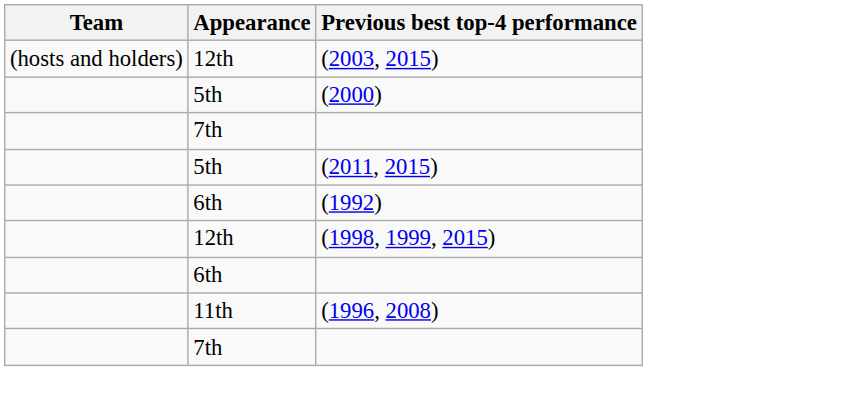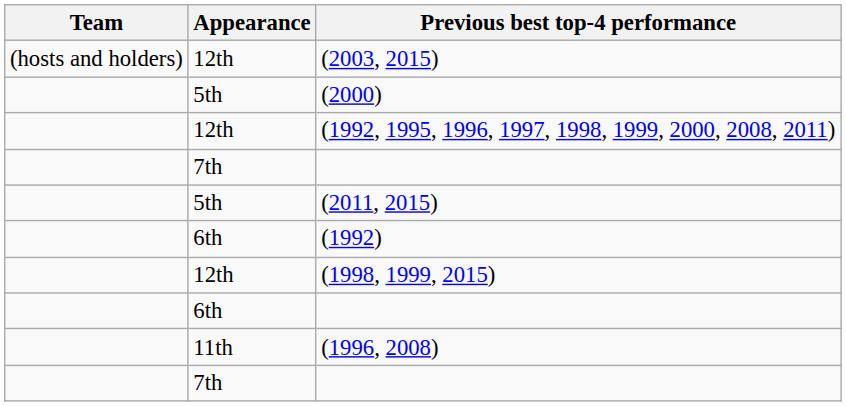+ row: 12th | (1992, 1995, 1996, 1997, 1998, 1999, 2000, 2008, 2011)
